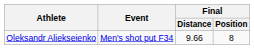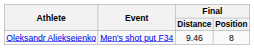Oleksandr Aliekseienko | Final / Distance: 9.66 -> 9.46
